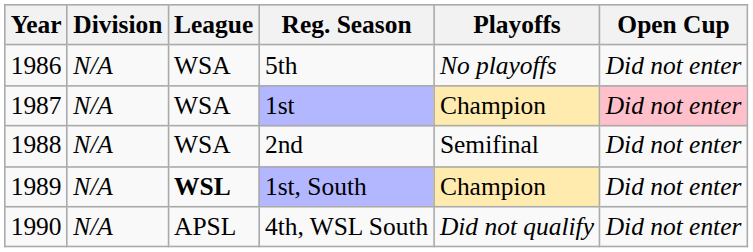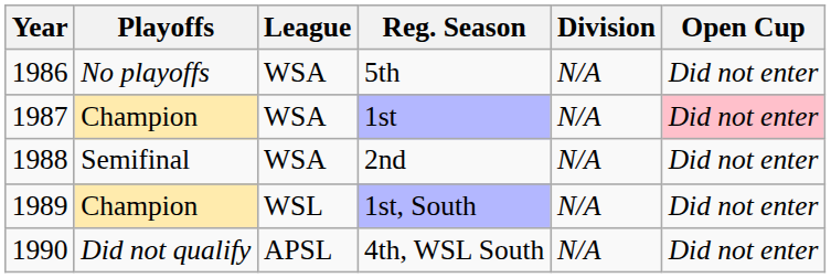columns swapped: Division <-> Playoffs
1st, South | League: bold -> normal
